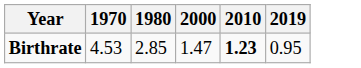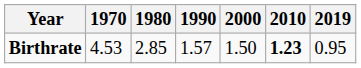+ column: 1990 | 1.57
Birthrate | 2000: 1.47 -> 1.50
